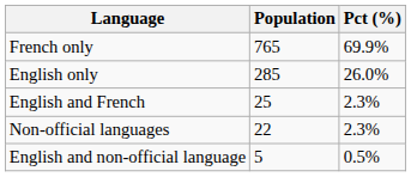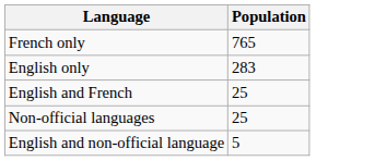- column: Pct (%) | 69.9% | 26.0% | 2.3% | 2.3% | 0.5%
English only | Population: 285 -> 283
Non-official languages | Population: 22 -> 25
